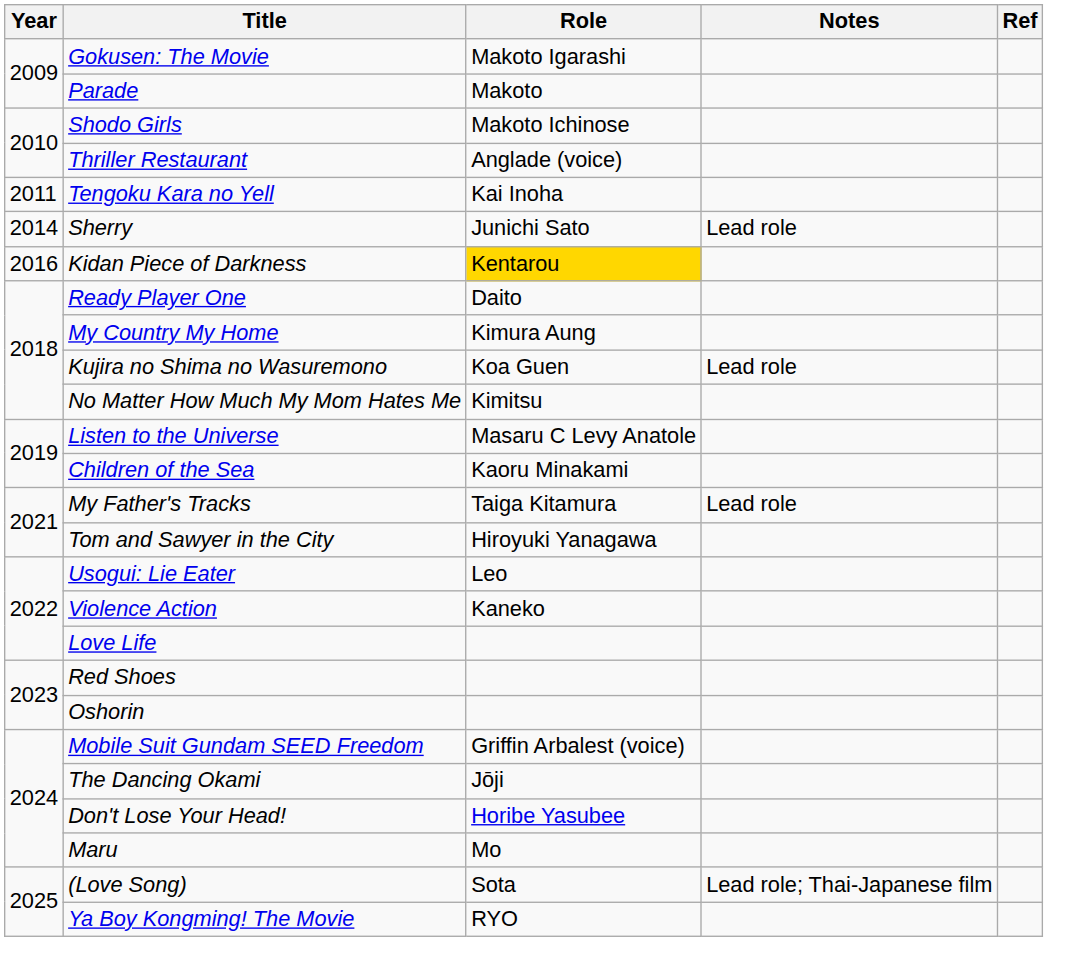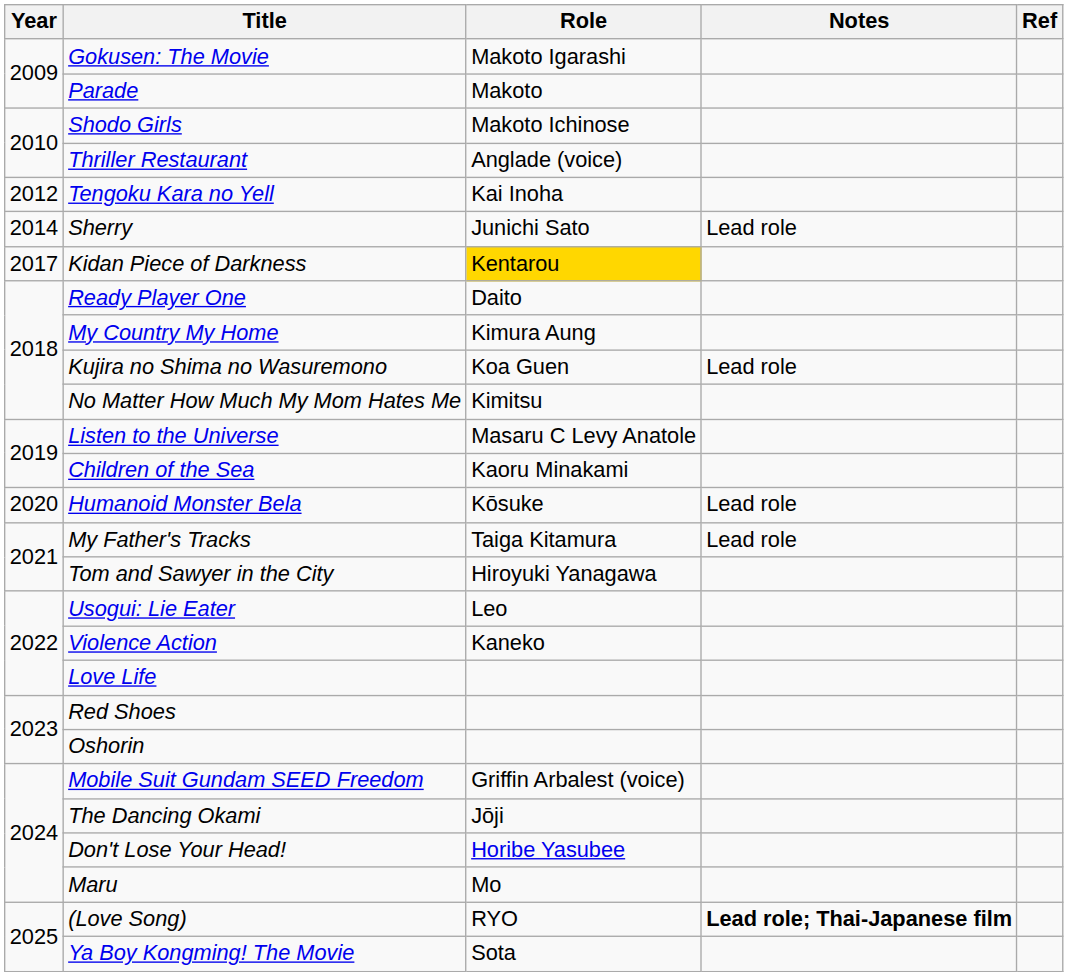Tengoku Kara no Yell | Year: 2011 -> 2012
Kidan Piece of Darkness | Year: 2016 -> 2017
+ row: 2020 | Humanoid Monster Bela | Kōsuke | Lead role
(Love Song) | Role: Sota -> RYO
(Love Song) | Notes: normal -> bold
Ya Boy Kongming! The Movie | Role: RYO -> Sota
